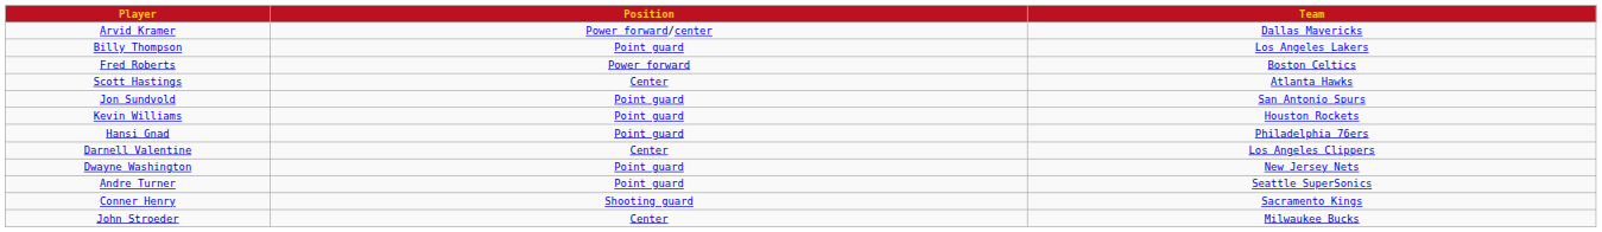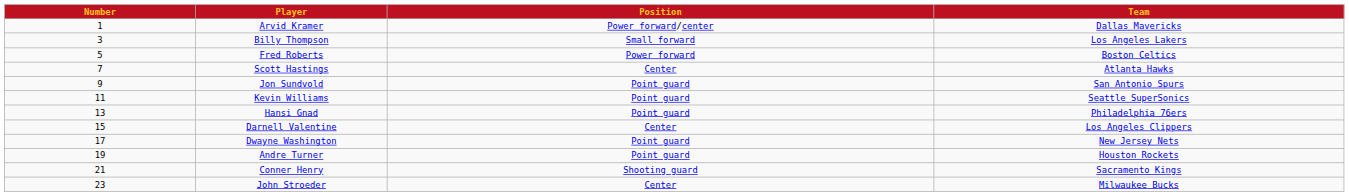+ column: Number | 1 | 3 | 5 | 7 | 9 | 11 | 13 | 15 | 17 | 19 | 21 | 23
Billy Thompson | Position: Point guard -> Small forward
Kevin Williams | Team: Houston Rockets -> Seattle SuperSonics
Andre Turner | Team: Seattle SuperSonics -> Houston Rockets
